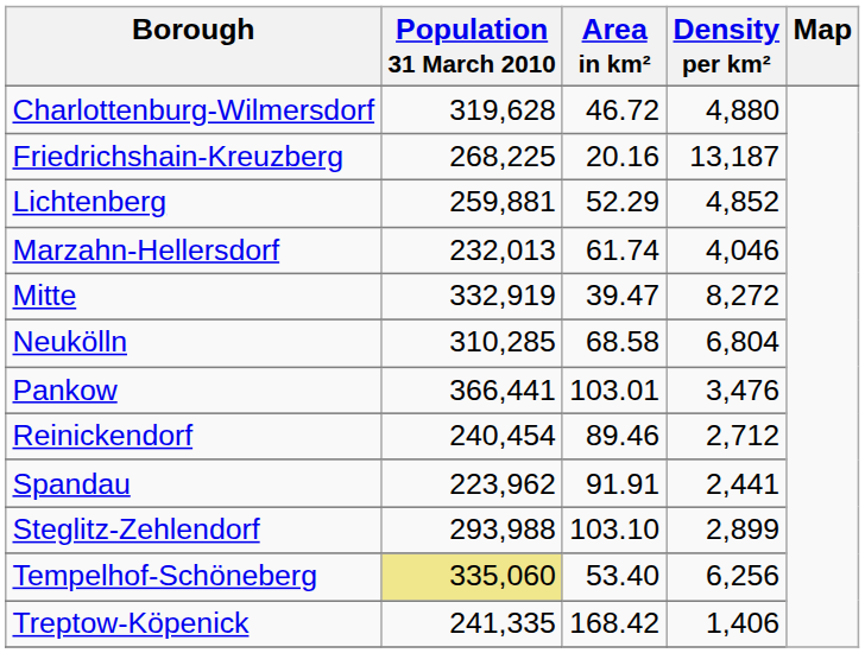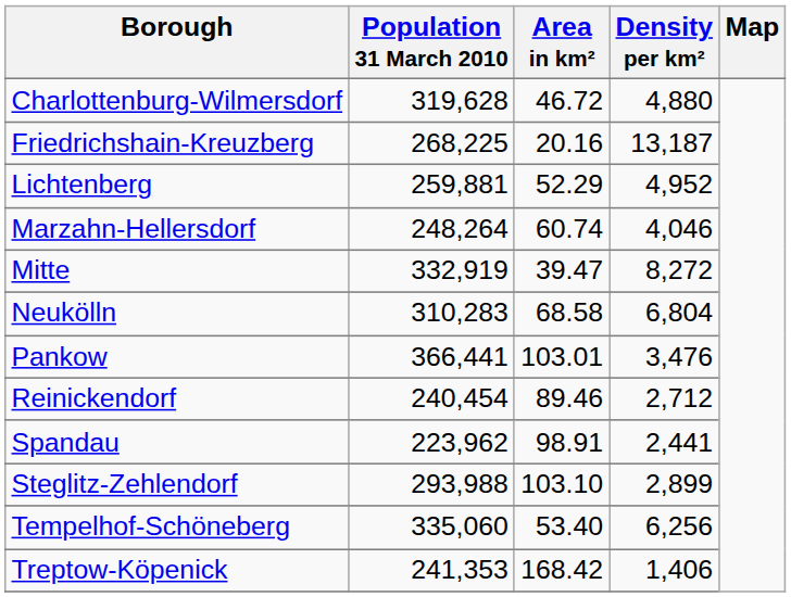Lichtenberg | Density per km²: 4,852 -> 4,952
Marzahn-Hellersdorf | Population 31 March 2010: 232,013 -> 248,264
Marzahn-Hellersdorf | Area in km²: 61.74 -> 60.74
Neukölln | Population 31 March 2010: 310,285 -> 310,283
Spandau | Area in km²: 91.91 -> 98.91
Tempelhof-Schöneberg | Population 31 March 2010: khaki background -> no background
Treptow-Köpenick | Population 31 March 2010: 241,335 -> 241,353
